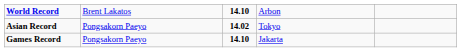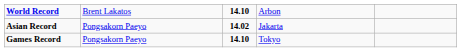Asian Record | column 4: Tokyo -> Jakarta
Games Record | column 4: Jakarta -> Tokyo
